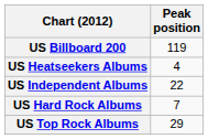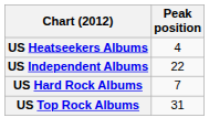- row: US Billboard 200 | 119
US Top Rock Albums | Peak position: 29 -> 31
